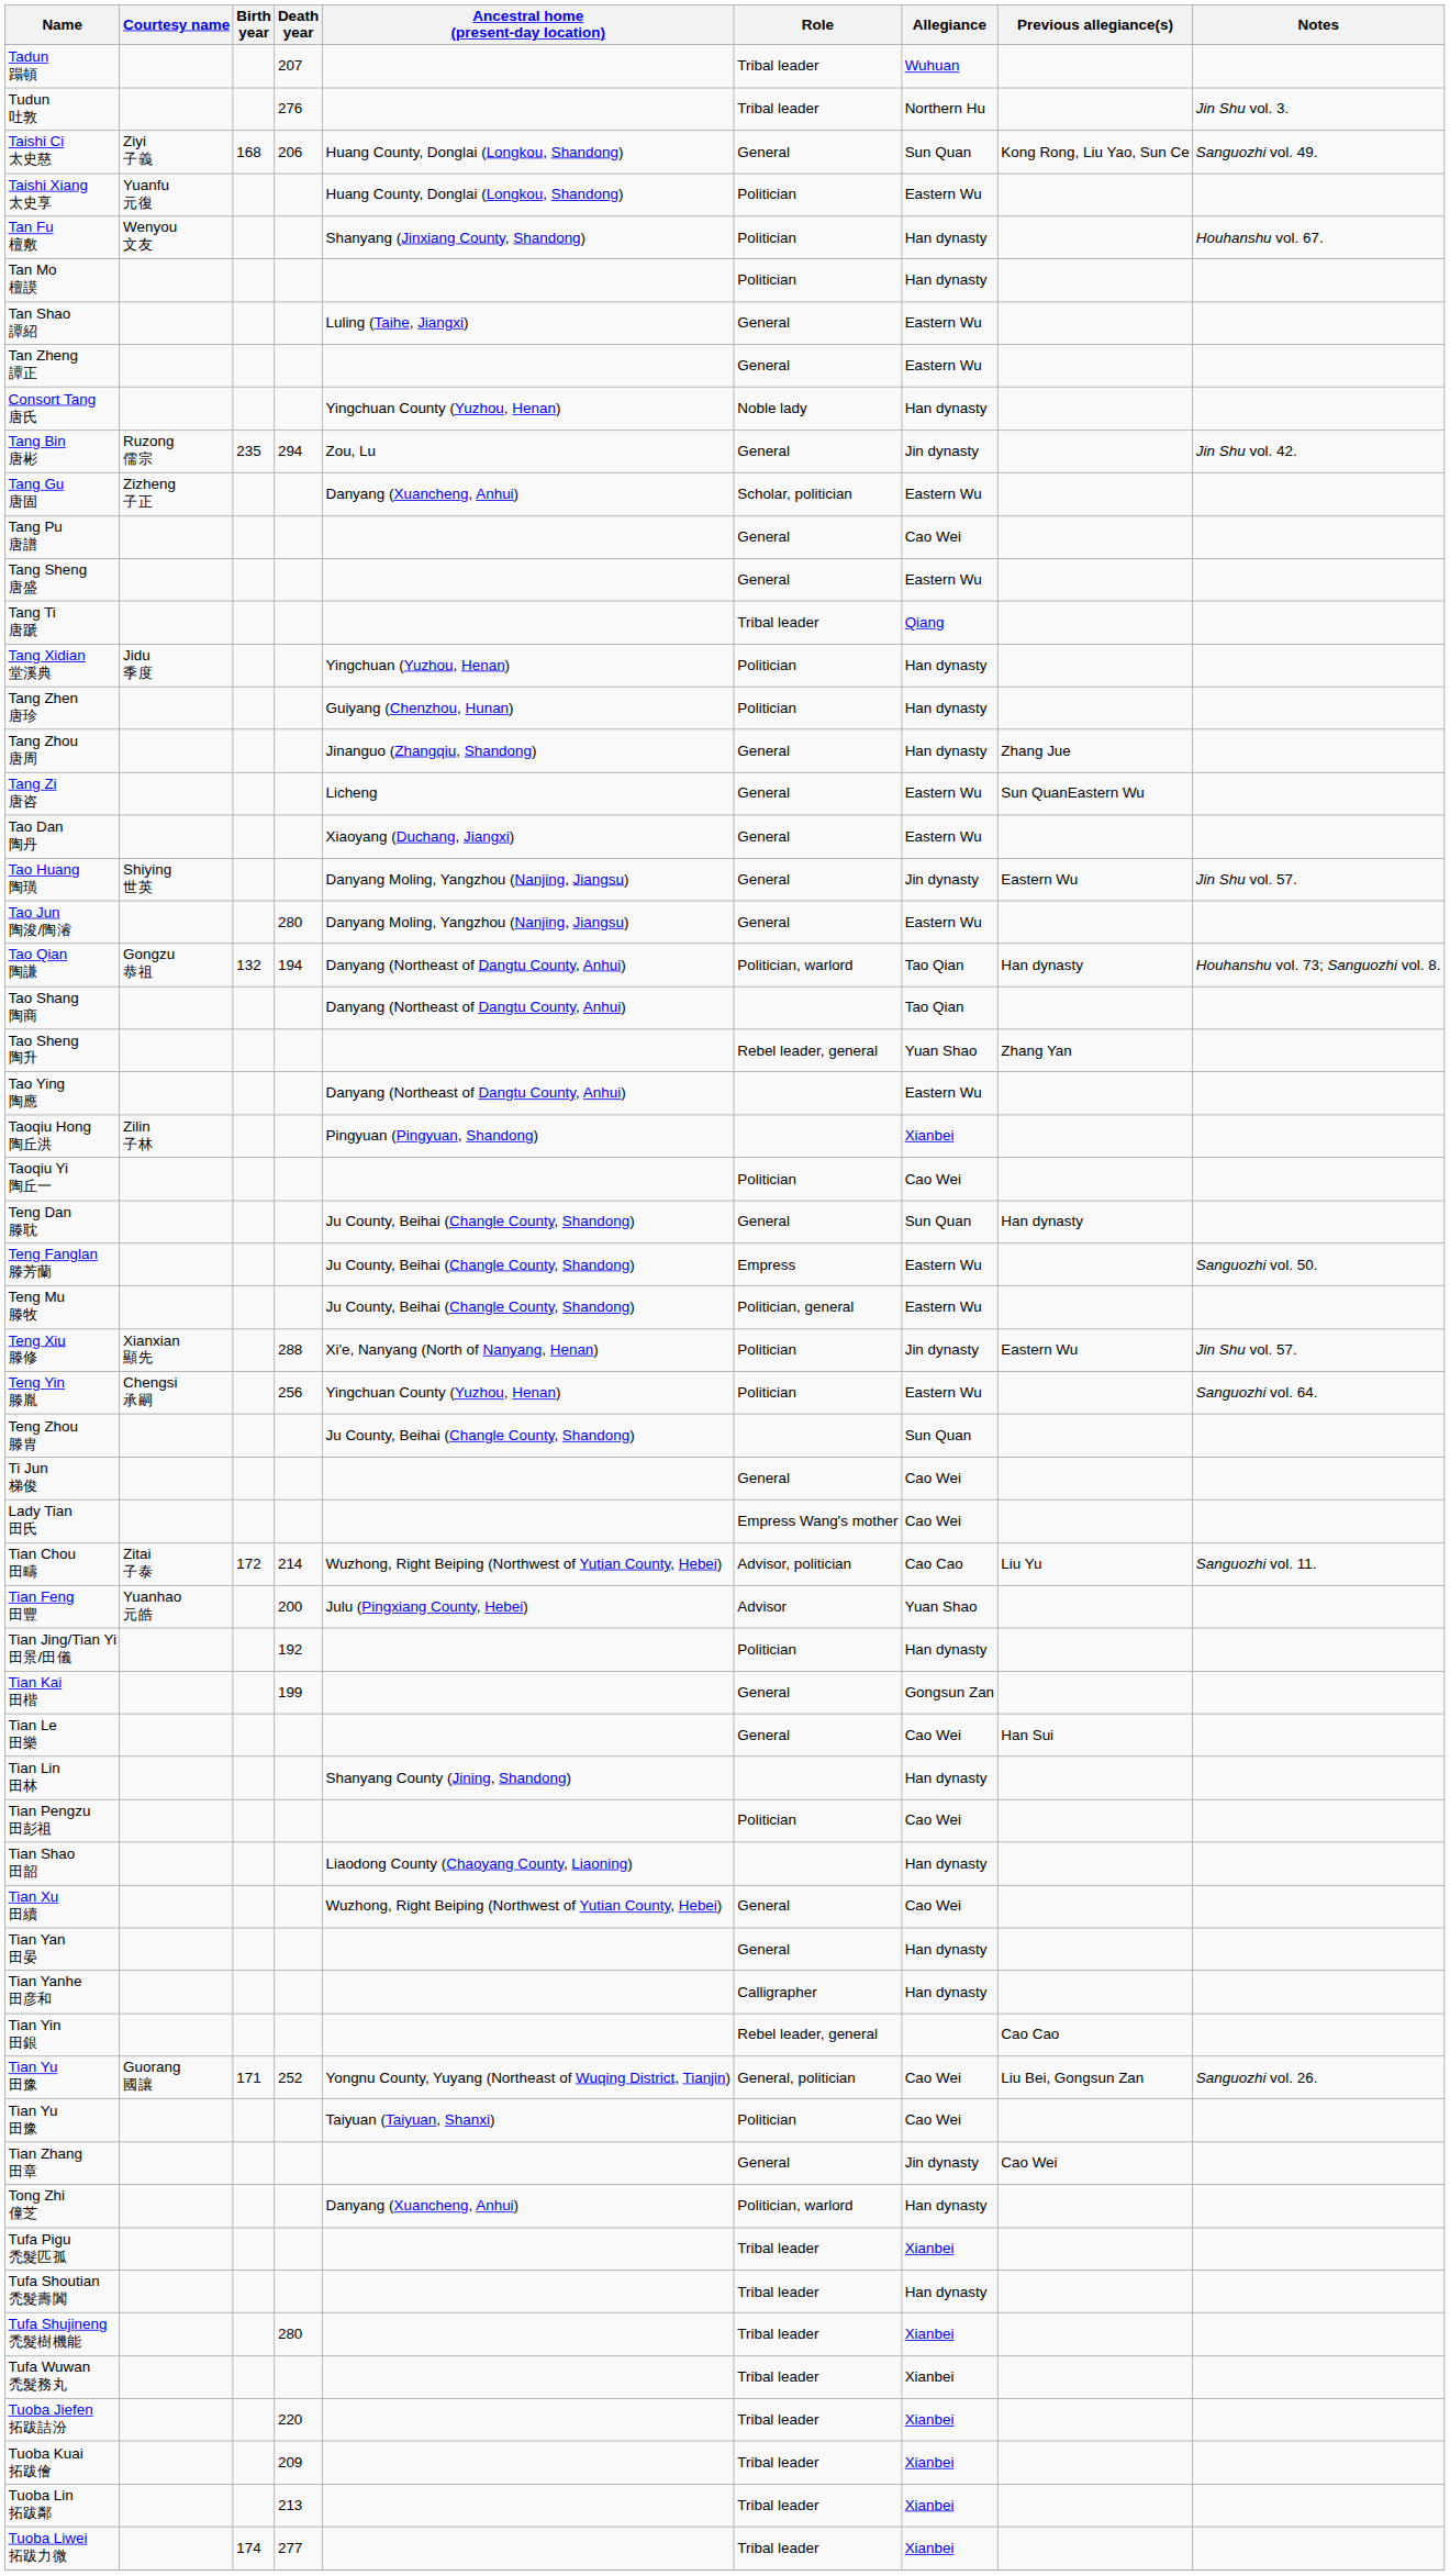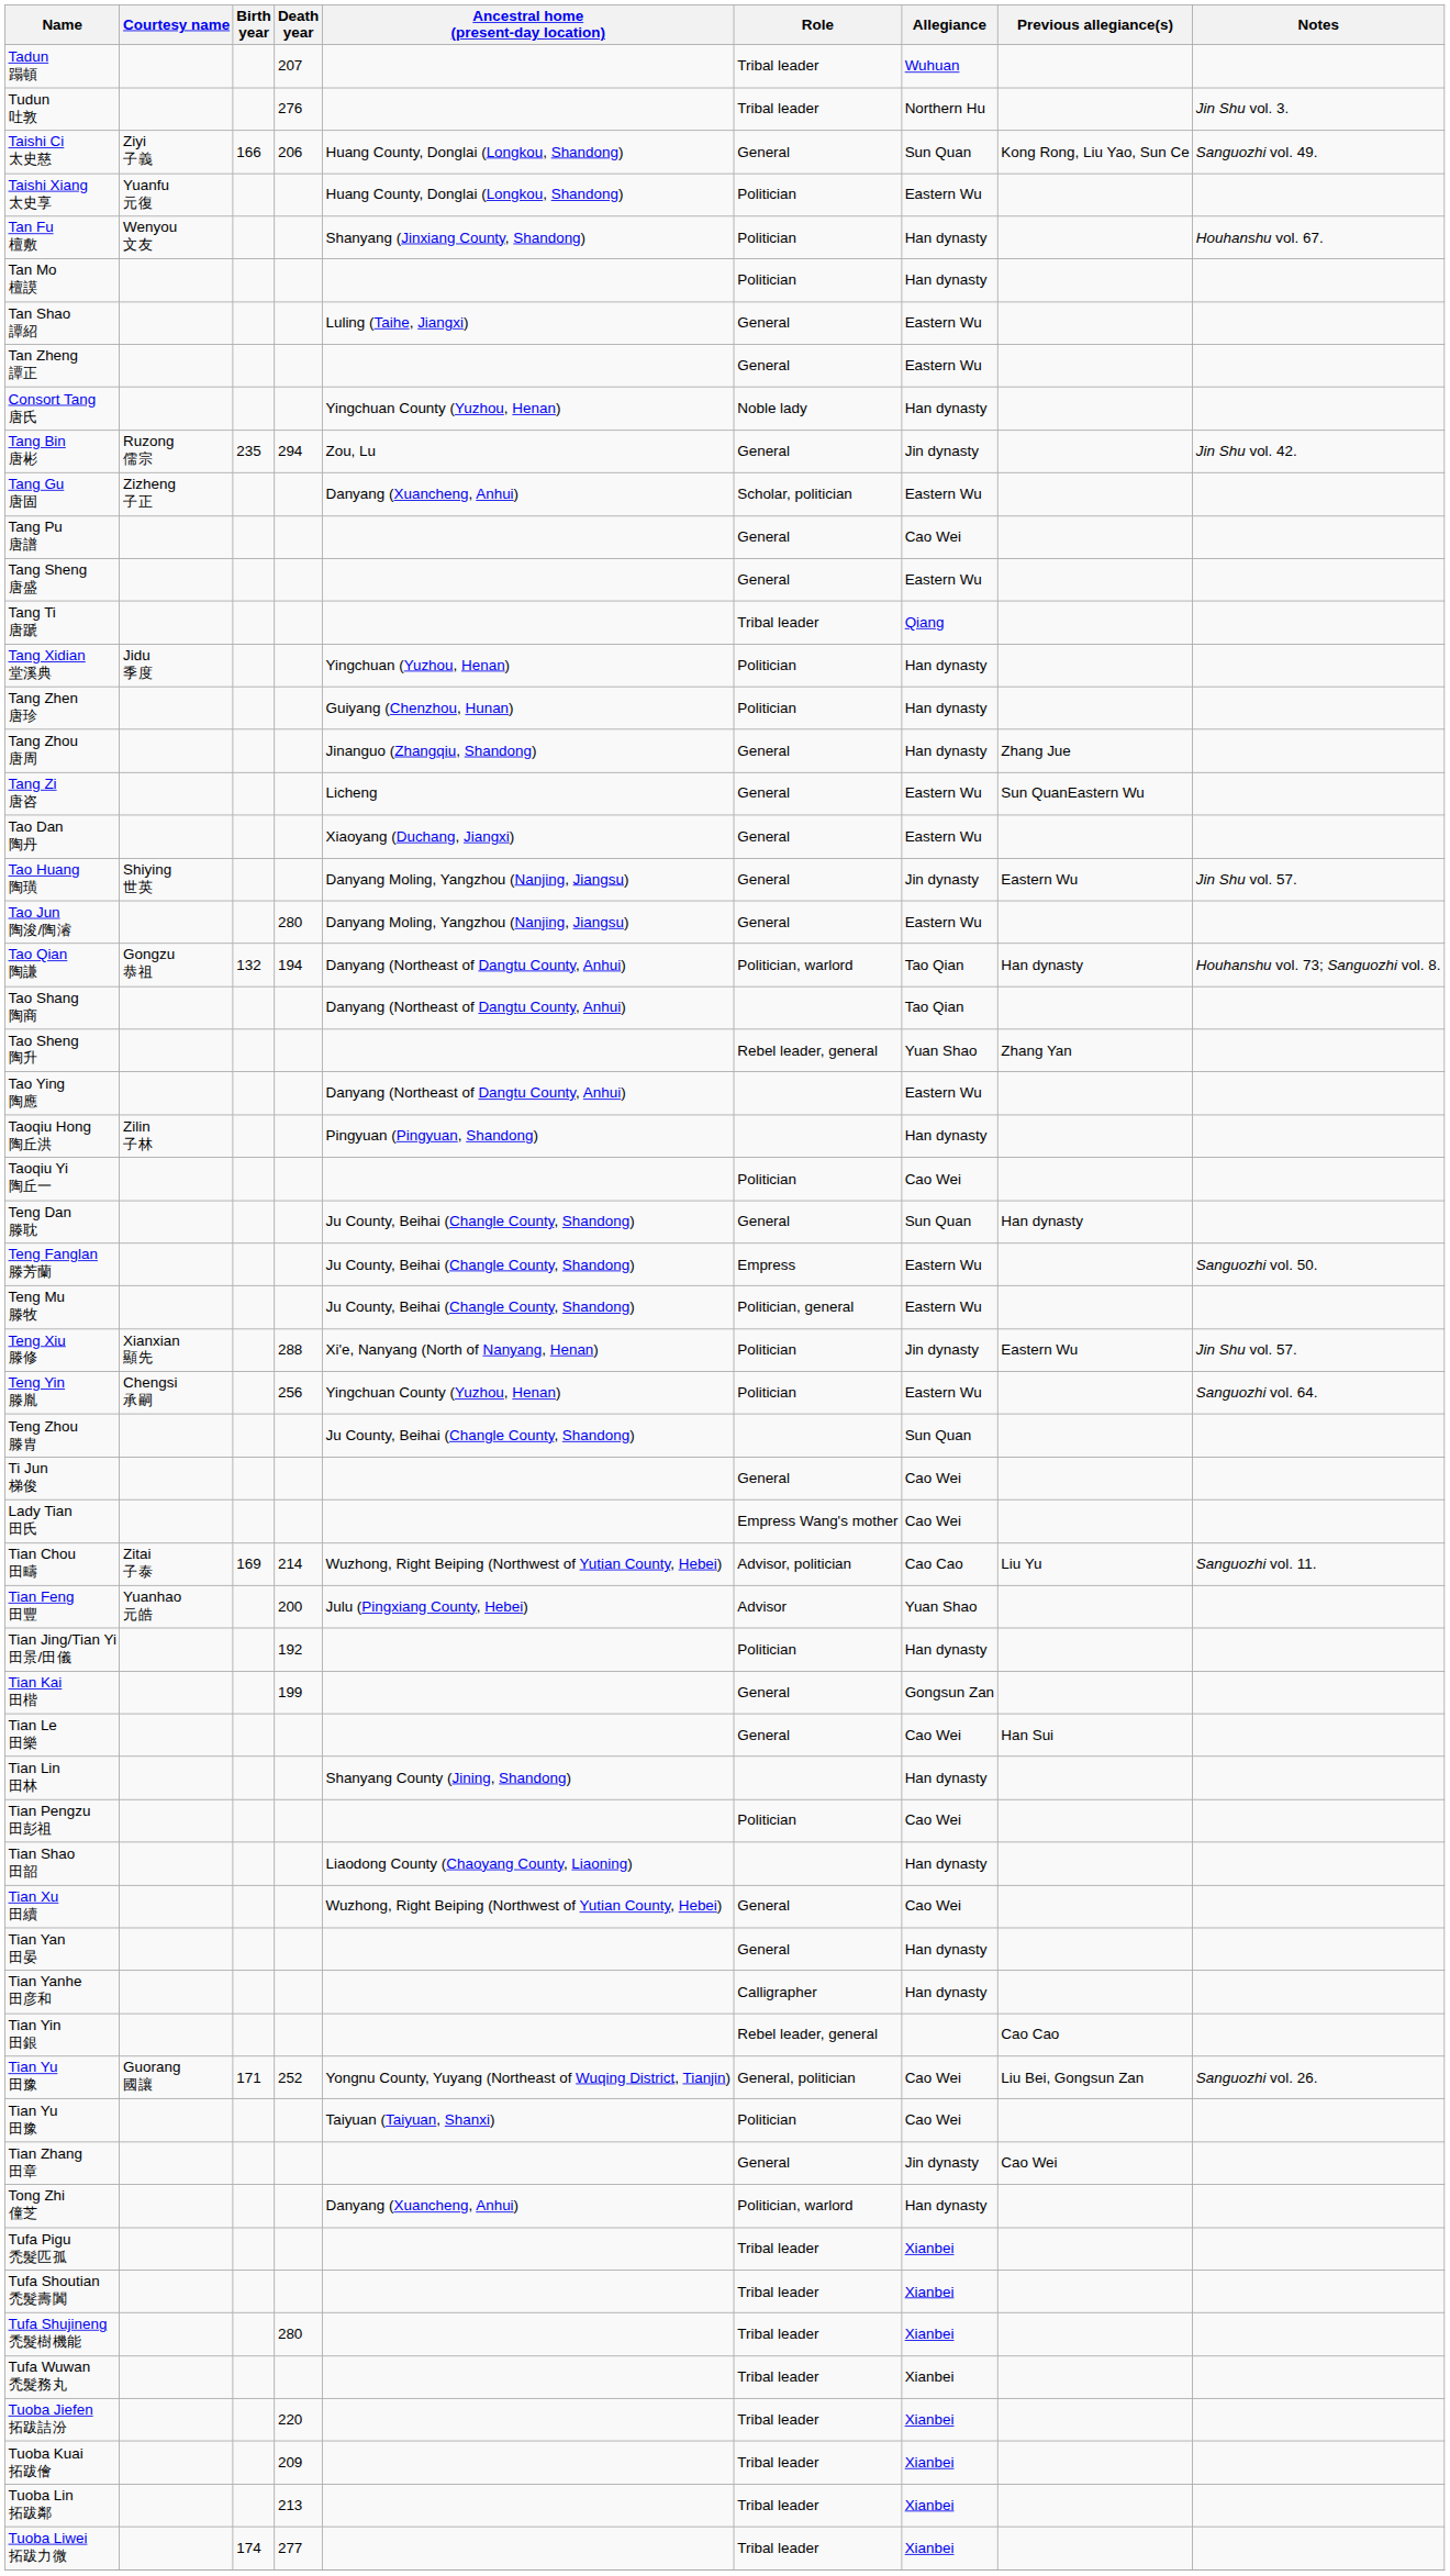Taishi Ci 太史慈 | Birth year: 168 -> 166
Taoqiu Hong 陶丘洪 | Allegiance: Xianbei -> Han dynasty
Tian Chou 田疇 | Birth year: 172 -> 169
Tufa Shoutian 禿髮壽闐 | Allegiance: Han dynasty -> Xianbei
